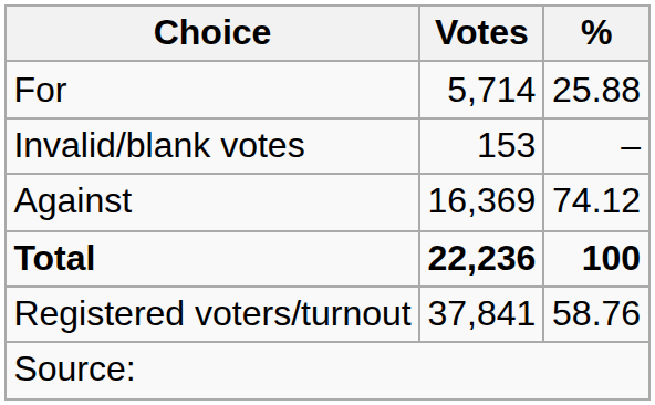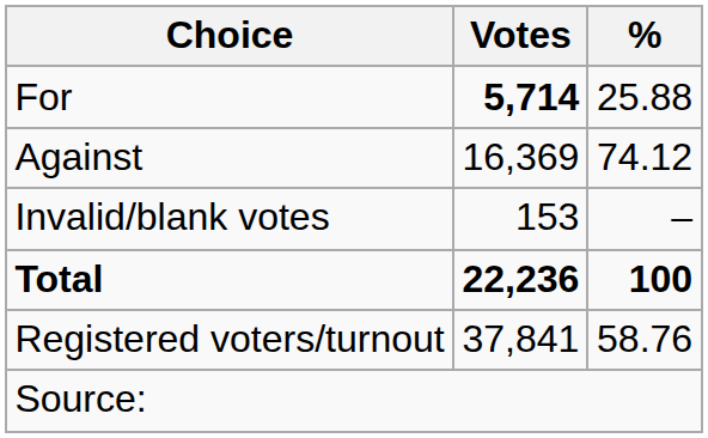For | Votes: normal -> bold
rows swapped: Against <-> Invalid/blank votes
